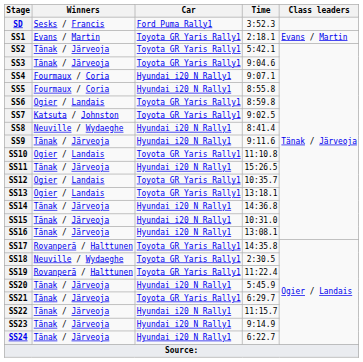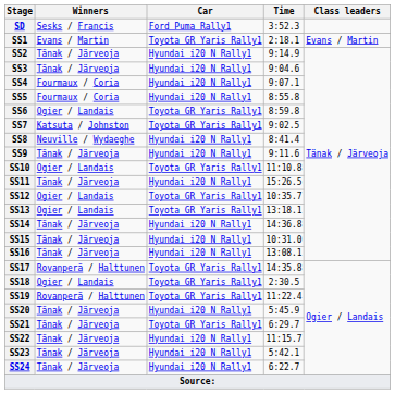SS2 | Car: Toyota GR Yaris Rally1 -> Hyundai i20 N Rally1
SS2 | Time: 5:42.1 -> 9:14.9
SS3 | Car: Toyota GR Yaris Rally1 -> Hyundai i20 N Rally1
SS18 | Winners: Neuville / Wydaeghe -> Ogier / Landais
SS23 | Time: 9:14.9 -> 5:42.1
